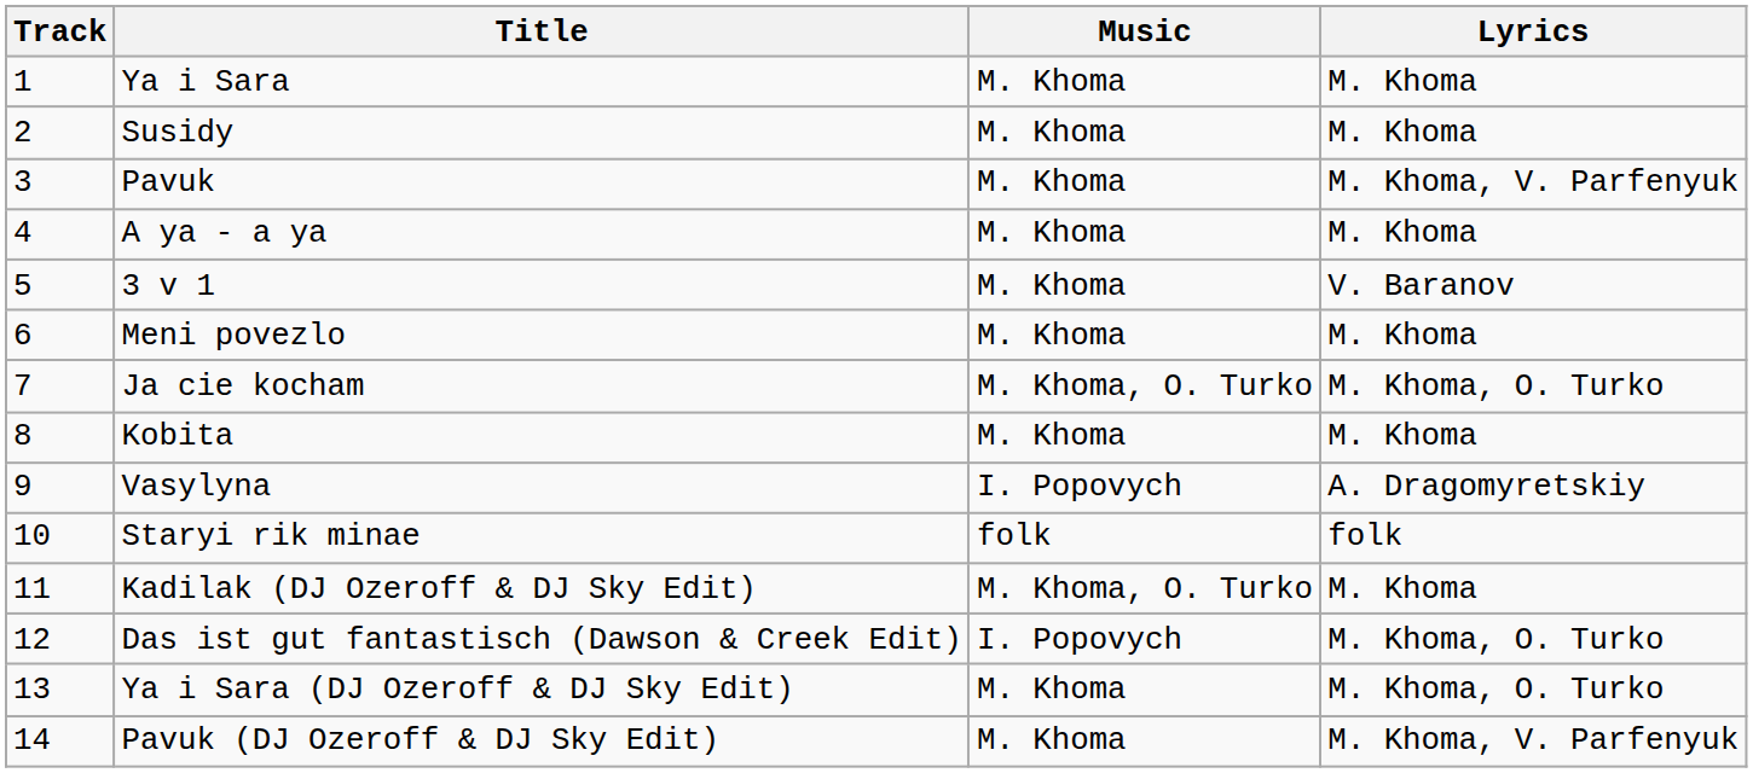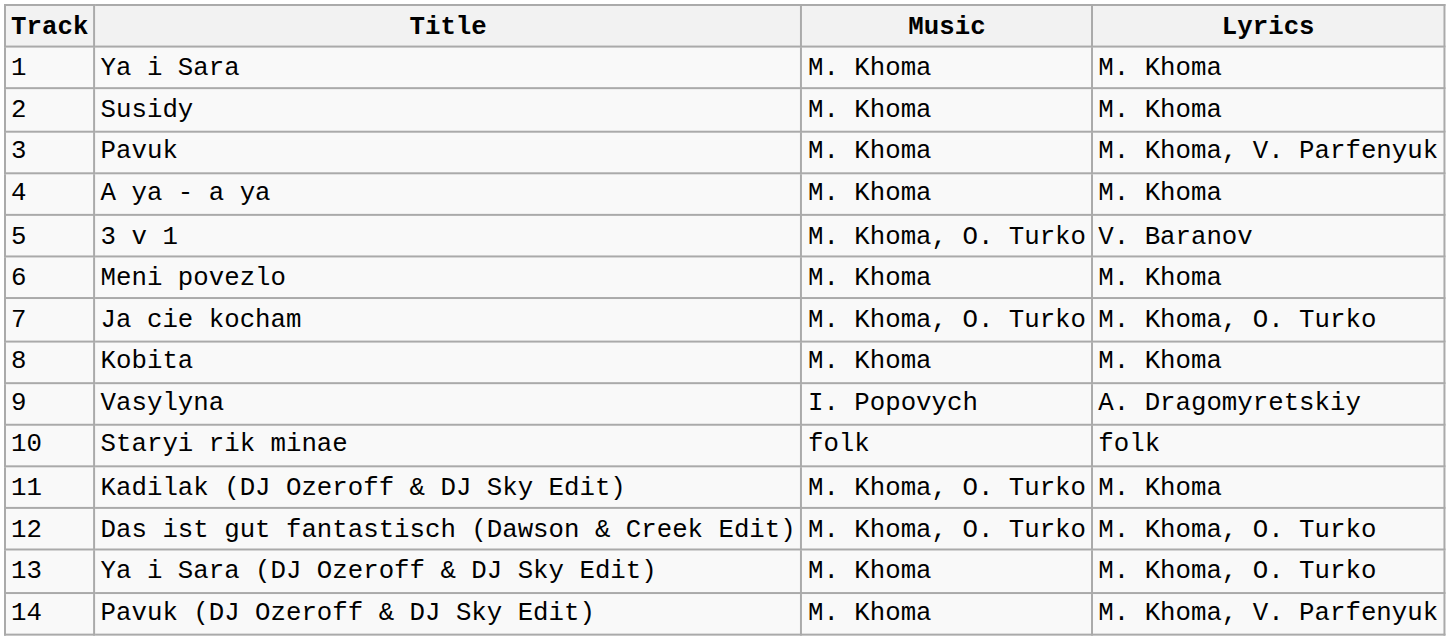3 v 1 | Music: M. Khoma -> M. Khoma, O. Turko
Das ist gut fantastisch (Dawson & Creek Edit) | Music: I. Popovych -> M. Khoma, O. Turko
